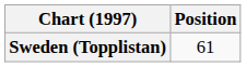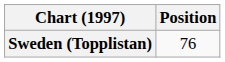Sweden (Topplistan) | Position: 61 -> 76
